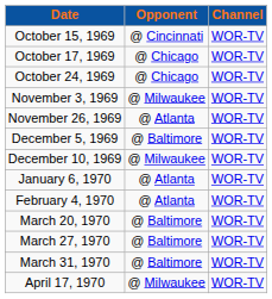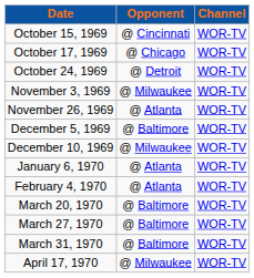October 24, 1969 | Opponent: @ Chicago -> @ Detroit
